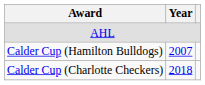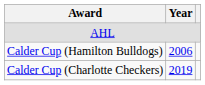Calder Cup (Hamilton Bulldogs) | Year: 2007 -> 2006
Calder Cup (Charlotte Checkers) | Year: 2018 -> 2019
